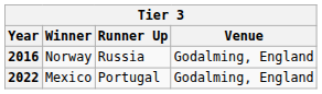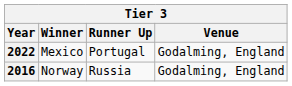rows swapped: 2016 <-> 2022
